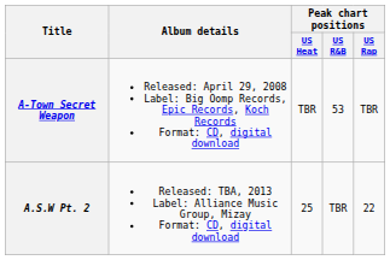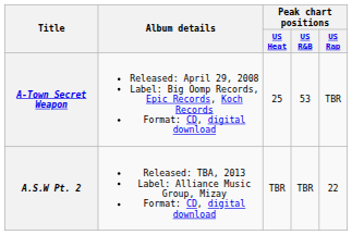A-Town Secret Weapon | Peak chart positions / US Heat: TBR -> 25
A.S.W Pt. 2 | Peak chart positions / US Heat: 25 -> TBR
